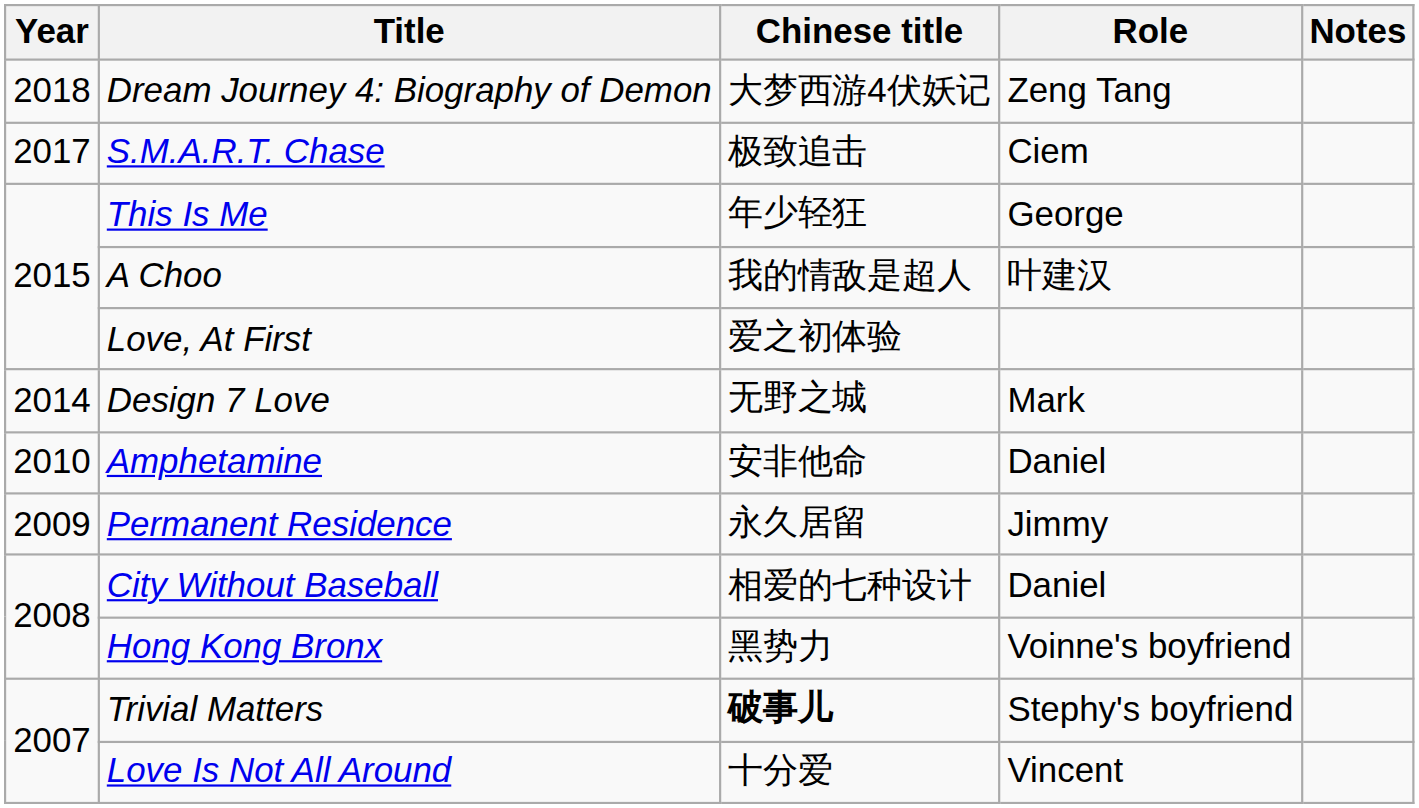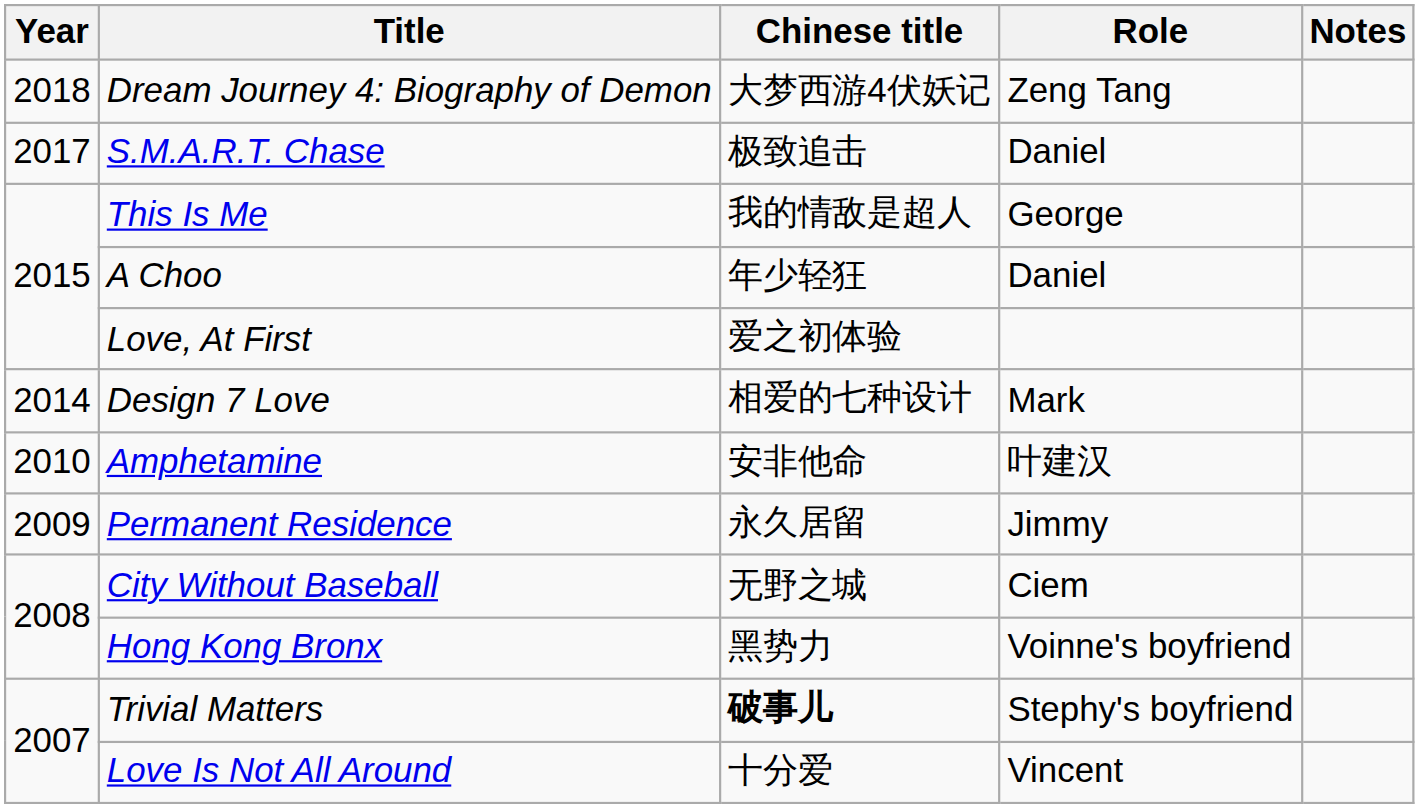S.M.A.R.T. Chase | Role: Ciem -> Daniel
This Is Me | Chinese title: 年少轻狂 -> 我的情敌是超人
A Choo | Chinese title: 我的情敌是超人 -> 年少轻狂
A Choo | Role: 叶建汉 -> Daniel
Design 7 Love | Chinese title: 无野之城 -> 相爱的七种设计
Amphetamine | Role: Daniel -> 叶建汉
City Without Baseball | Chinese title: 相爱的七种设计 -> 无野之城
City Without Baseball | Role: Daniel -> Ciem
